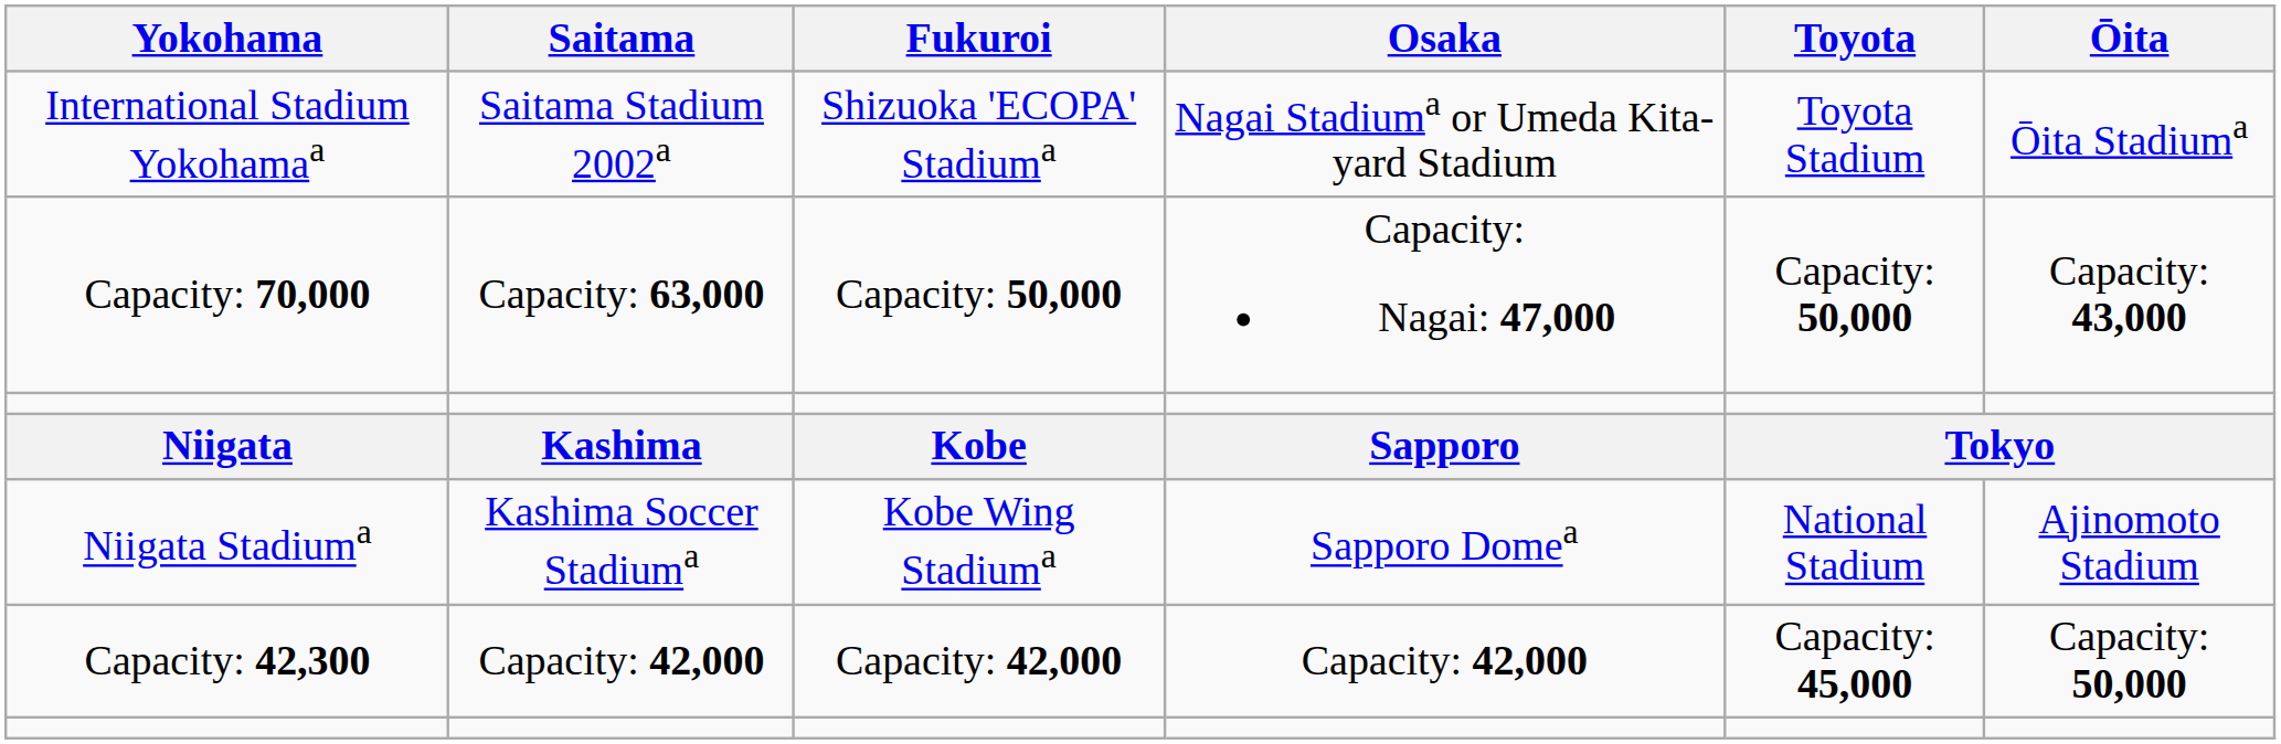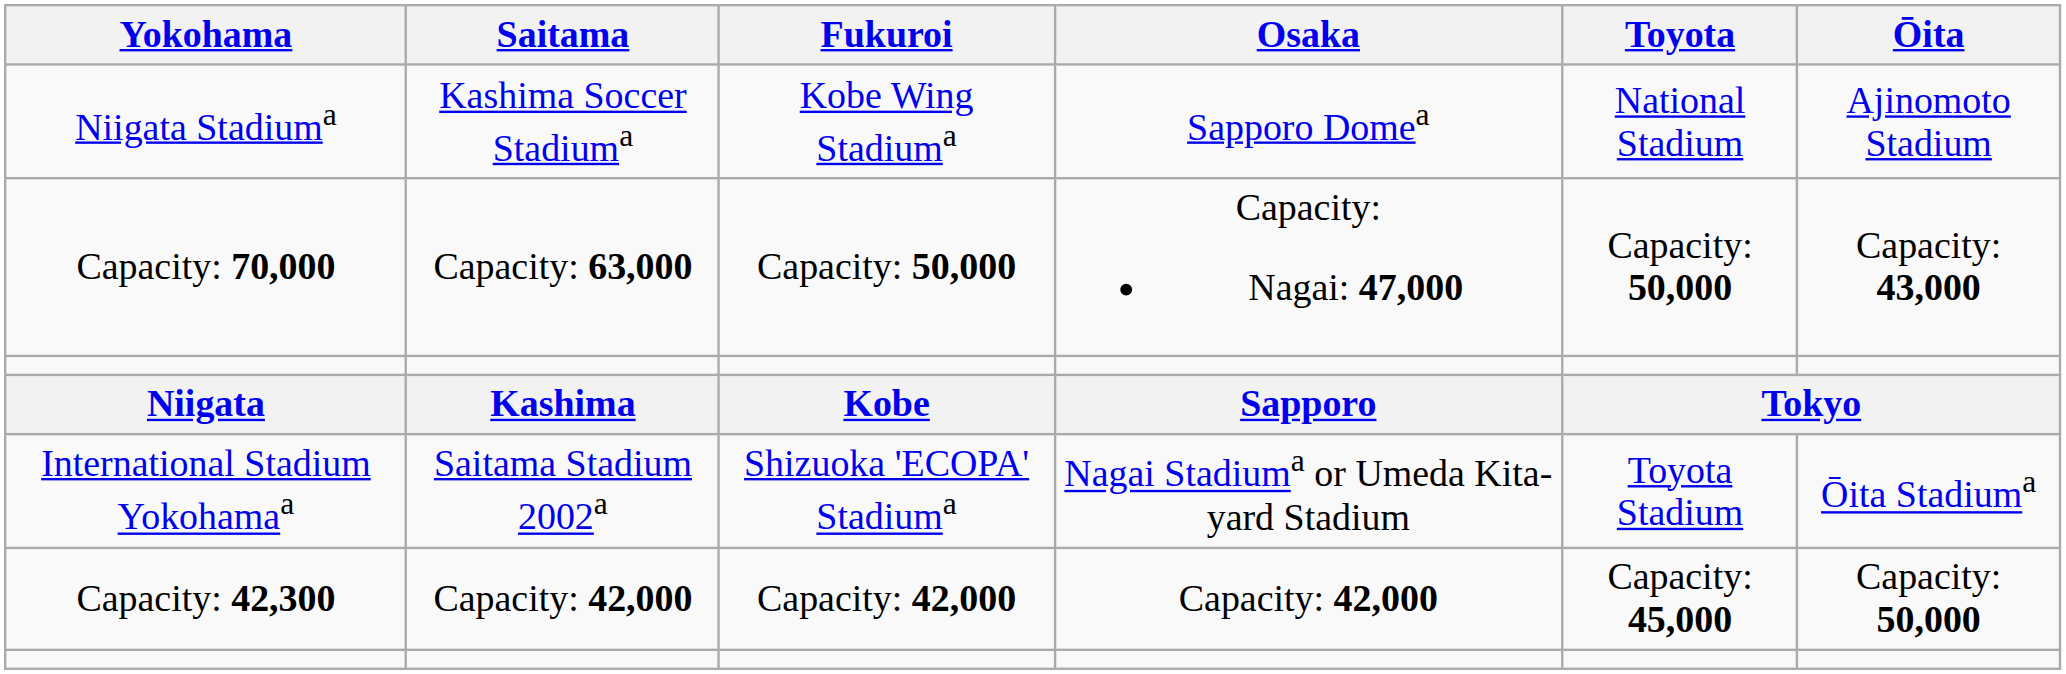rows swapped: International Stadium Yokohamaa <-> Niigata Stadiuma
